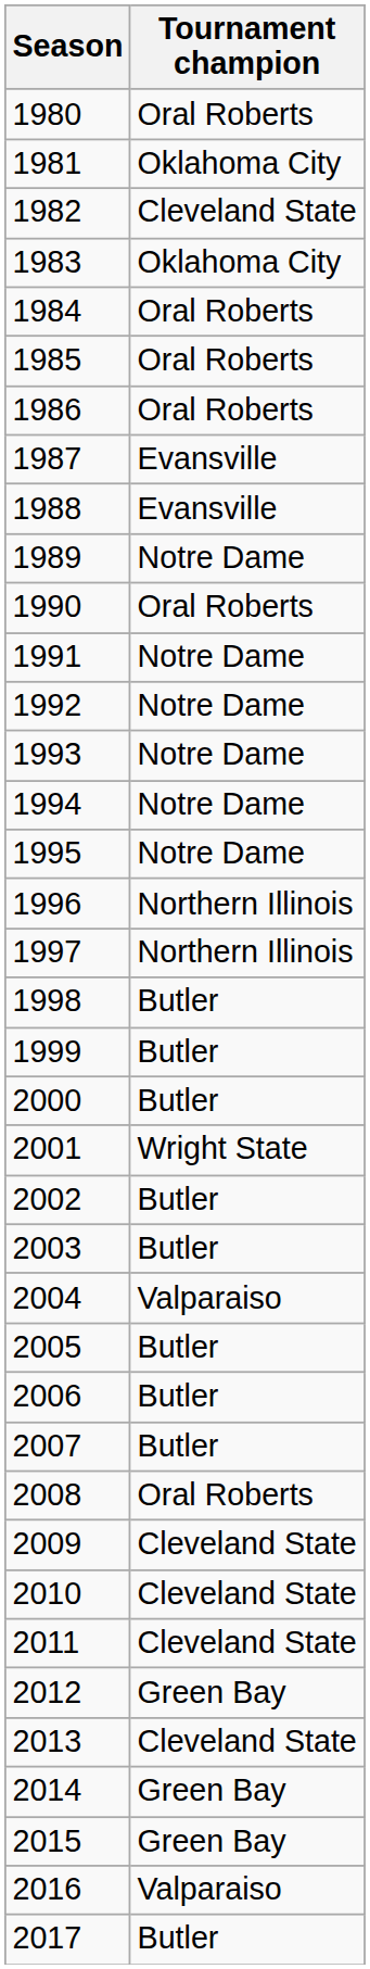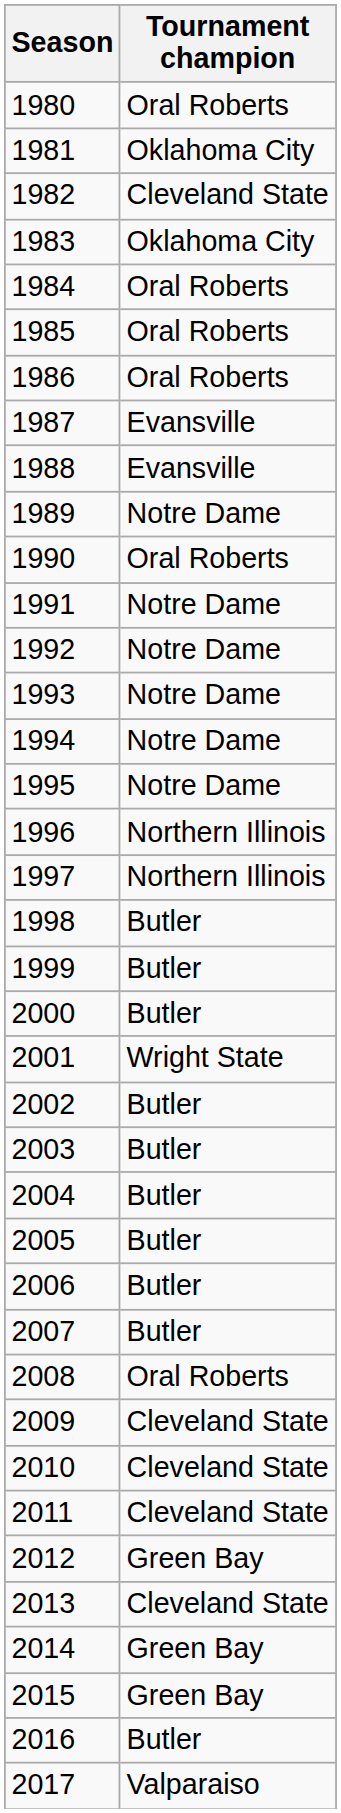2004 | Tournament champion: Valparaiso -> Butler
2016 | Tournament champion: Valparaiso -> Butler
2017 | Tournament champion: Butler -> Valparaiso
